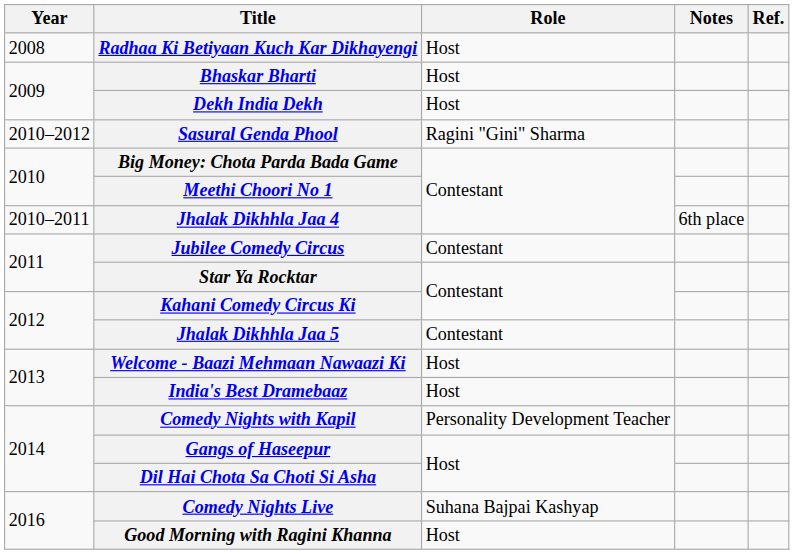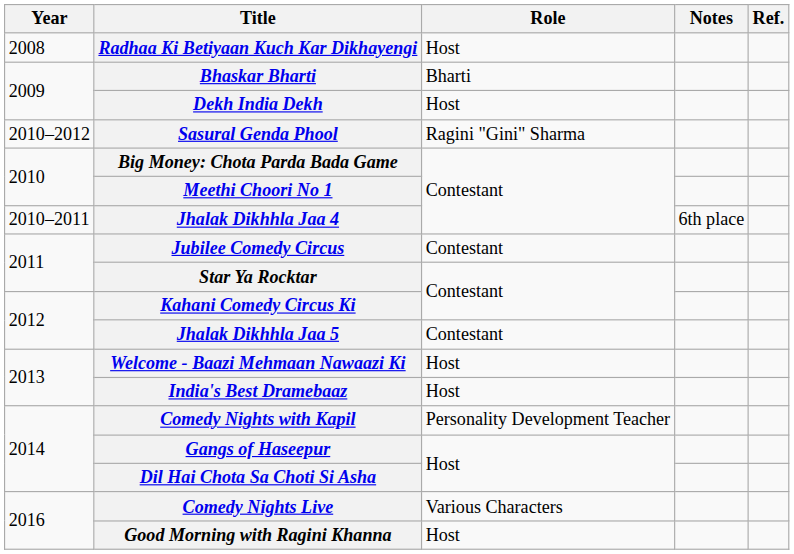Bhaskar Bharti | Role: Host -> Bharti
Comedy Nights Live | Role: Suhana Bajpai Kashyap -> Various Characters
